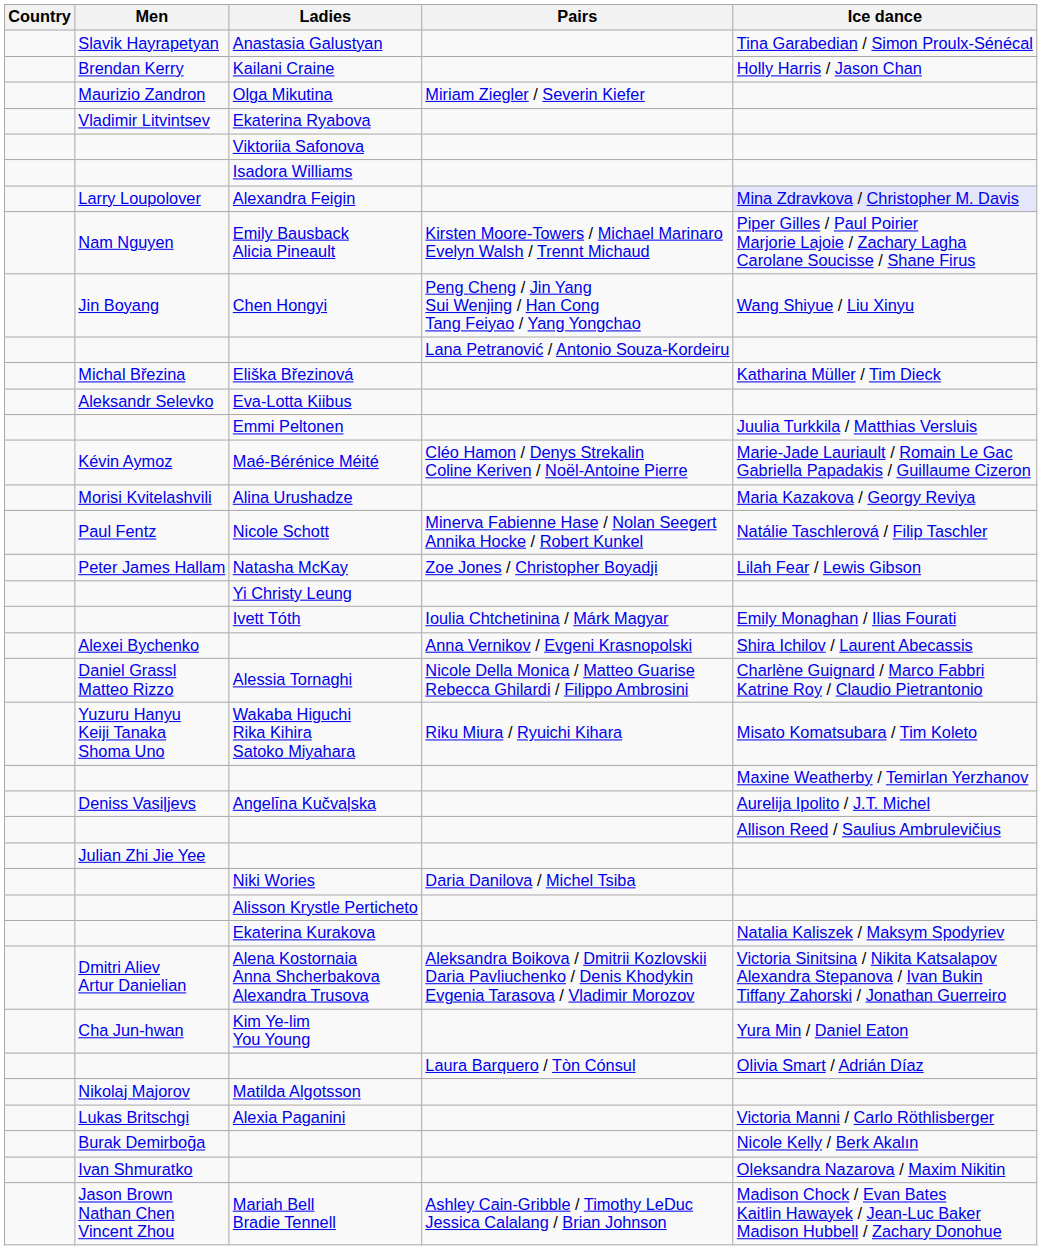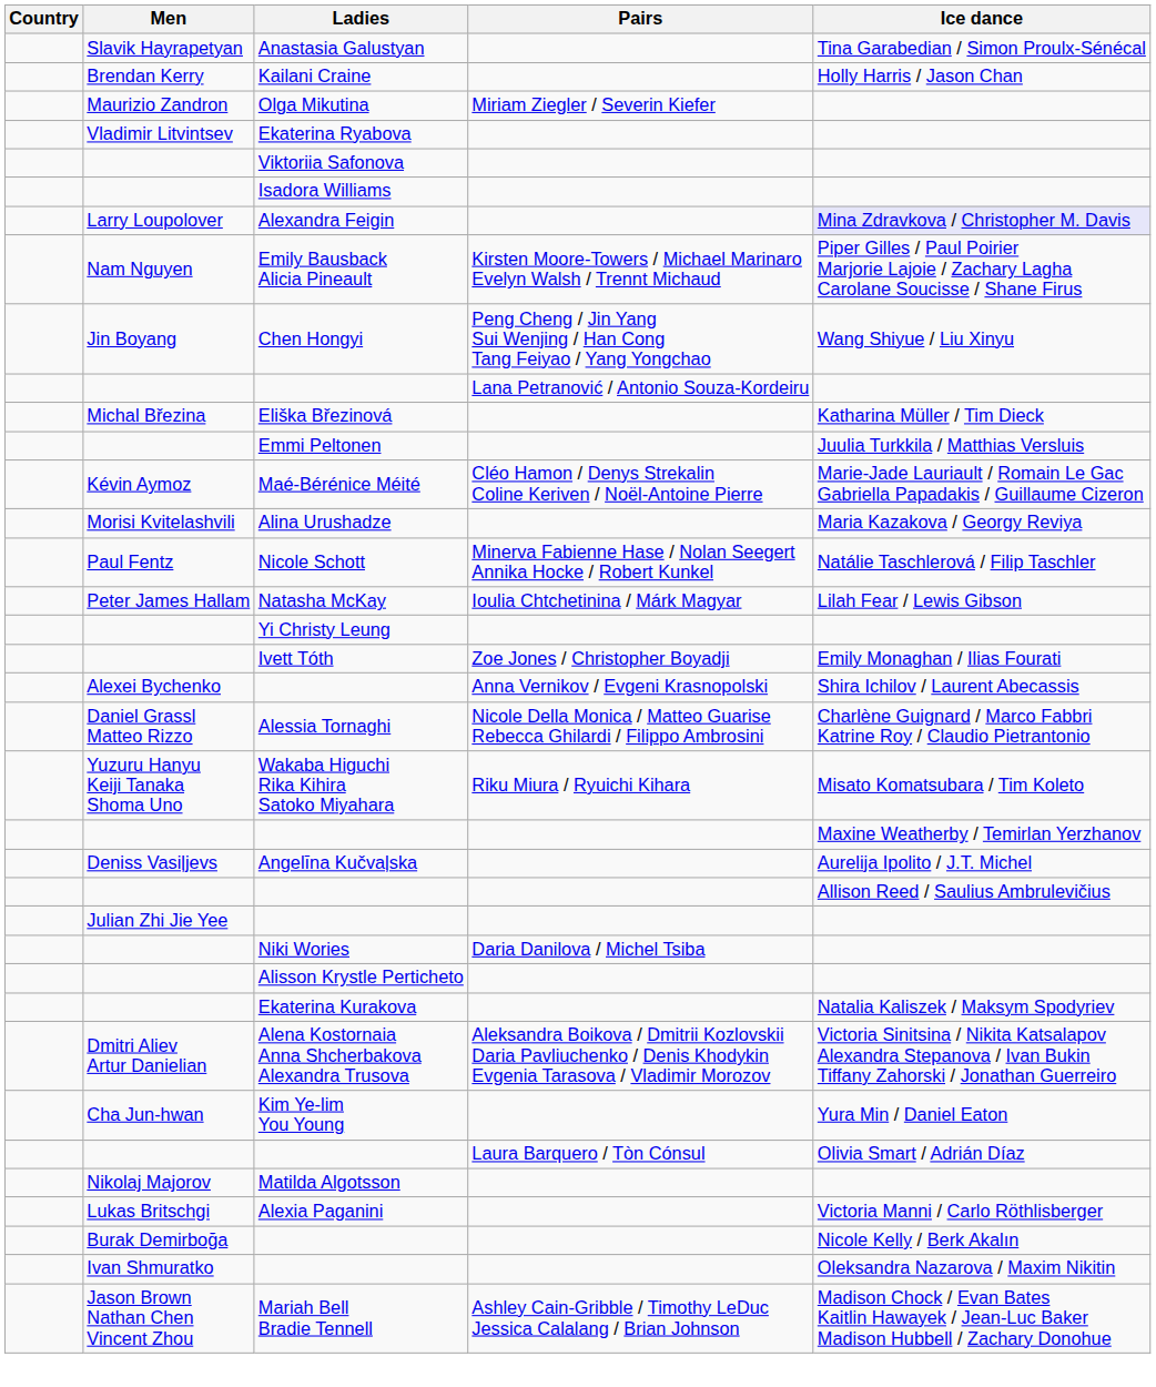- row: Aleksandr Selevko | Eva-Lotta Kiibus
Natasha McKay | Pairs: Zoe Jones / Christopher Boyadji -> Ioulia Chtchetinina / Márk Magyar
Ivett Tóth | Pairs: Ioulia Chtchetinina / Márk Magyar -> Zoe Jones / Christopher Boyadji
